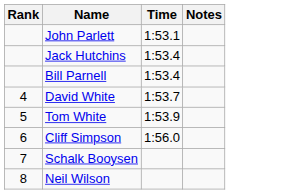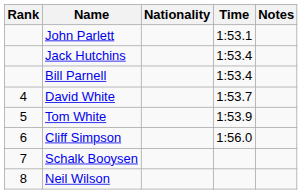+ column: Nationality
